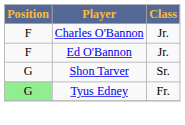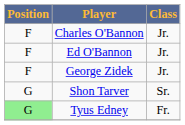+ row: F | George Zidek | Jr.
